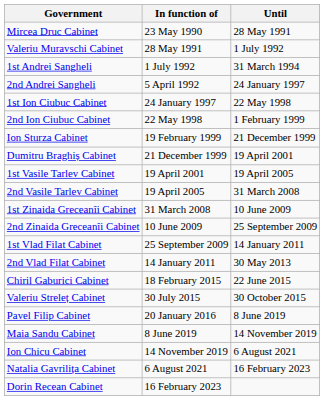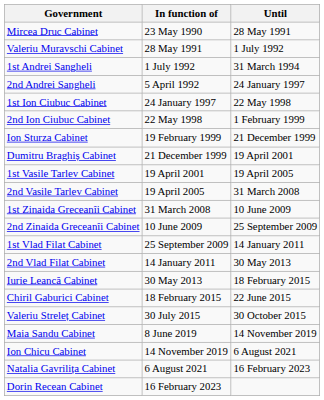+ row: Iurie Leancă Cabinet | 30 May 2013 | 18 February 2015
- row: Pavel Filip Cabinet | 20 January 2016 | 8 June 2019
